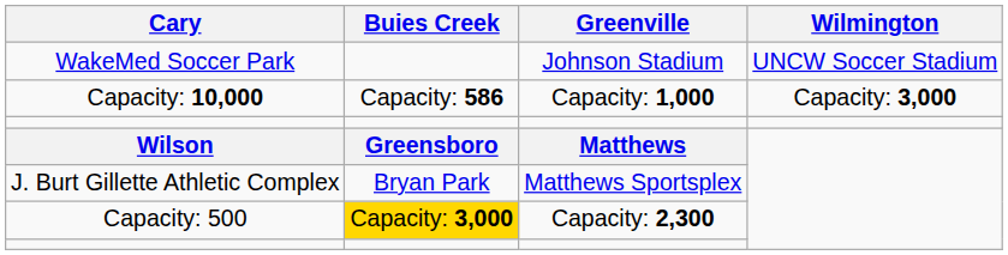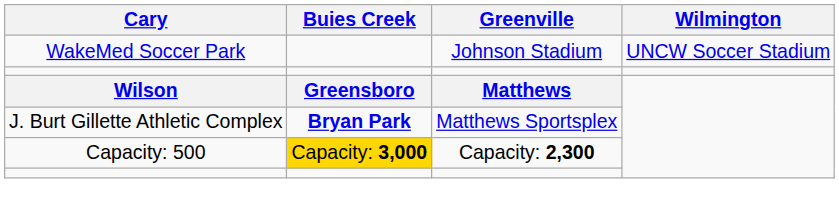- row: Capacity: 10,000 | Capacity: 586 | Capacity: 1,000 | Capacity: 3,000
J. Burt Gillette Athletic Complex | Buies Creek: normal -> bold
